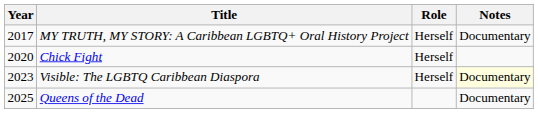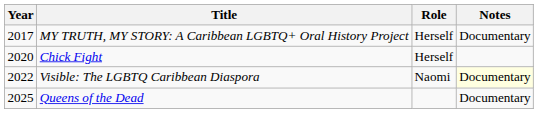Visible: The LGBTQ Caribbean Diaspora | Year: 2023 -> 2022
Visible: The LGBTQ Caribbean Diaspora | Role: Herself -> Naomi
